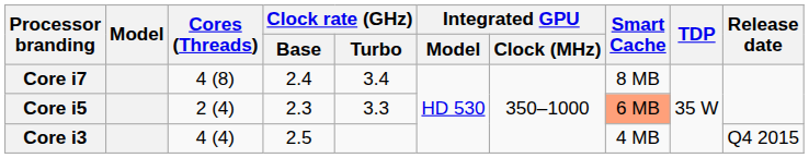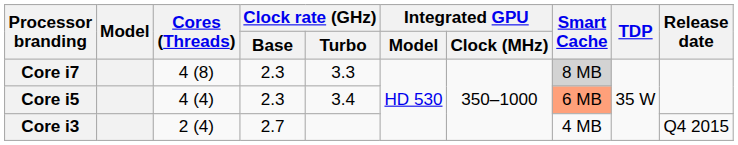Core i7 | Clock rate (GHz) / Base: 2.4 -> 2.3
Core i7 | Clock rate (GHz) / Turbo: 3.4 -> 3.3
Core i7 | Smart Cache: no background -> lightgrey background
Core i5 | Cores (Threads): 2 (4) -> 4 (4)
Core i5 | Clock rate (GHz) / Turbo: 3.3 -> 3.4
Core i3 | Cores (Threads): 4 (4) -> 2 (4)
Core i3 | Clock rate (GHz) / Base: 2.5 -> 2.7
